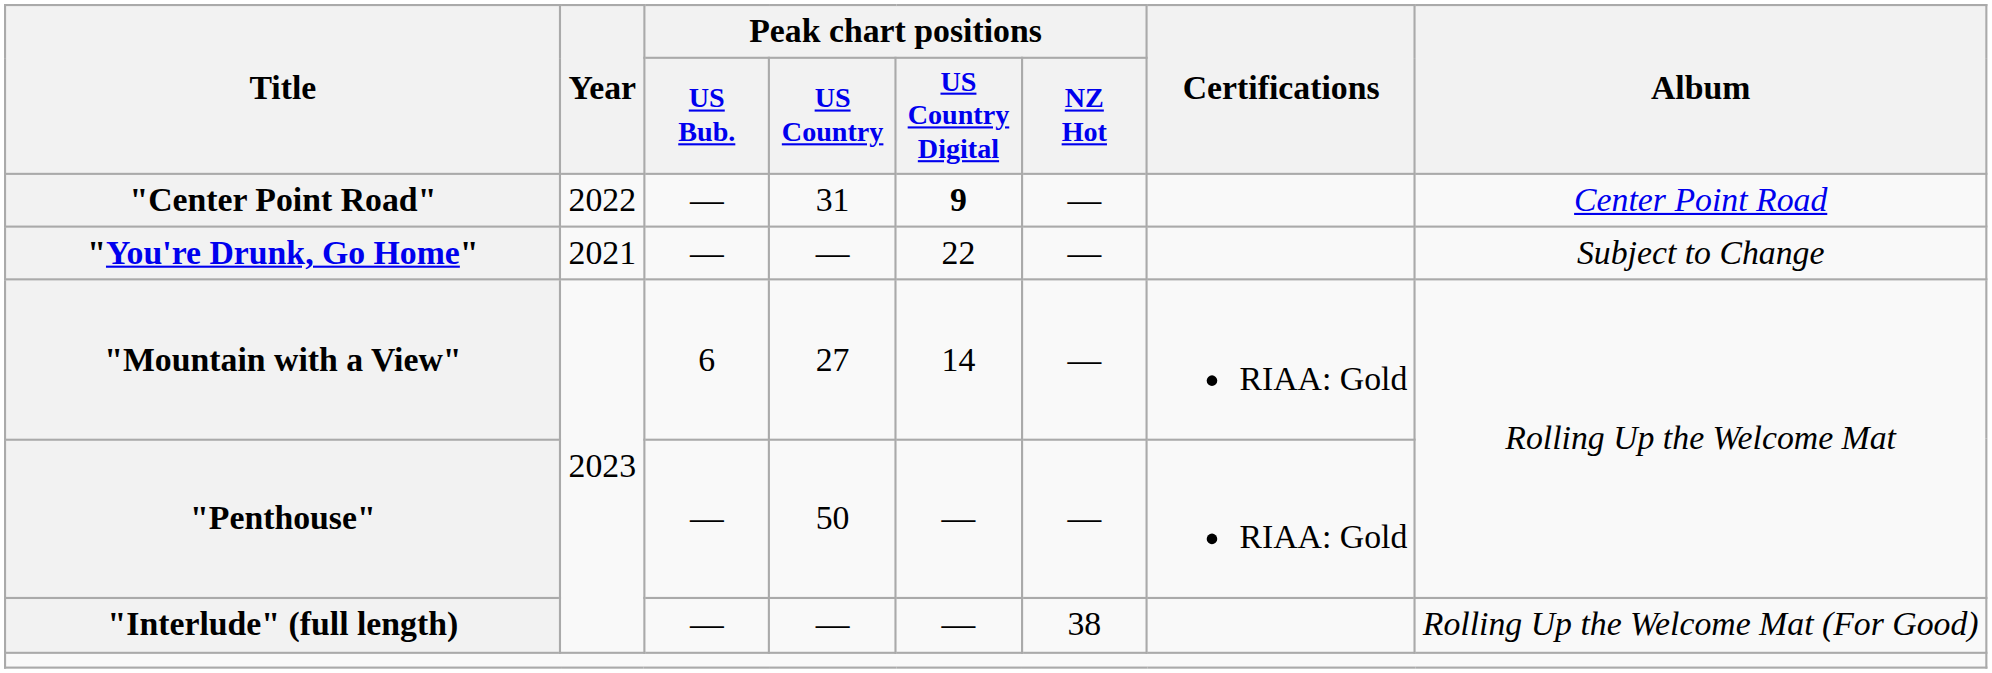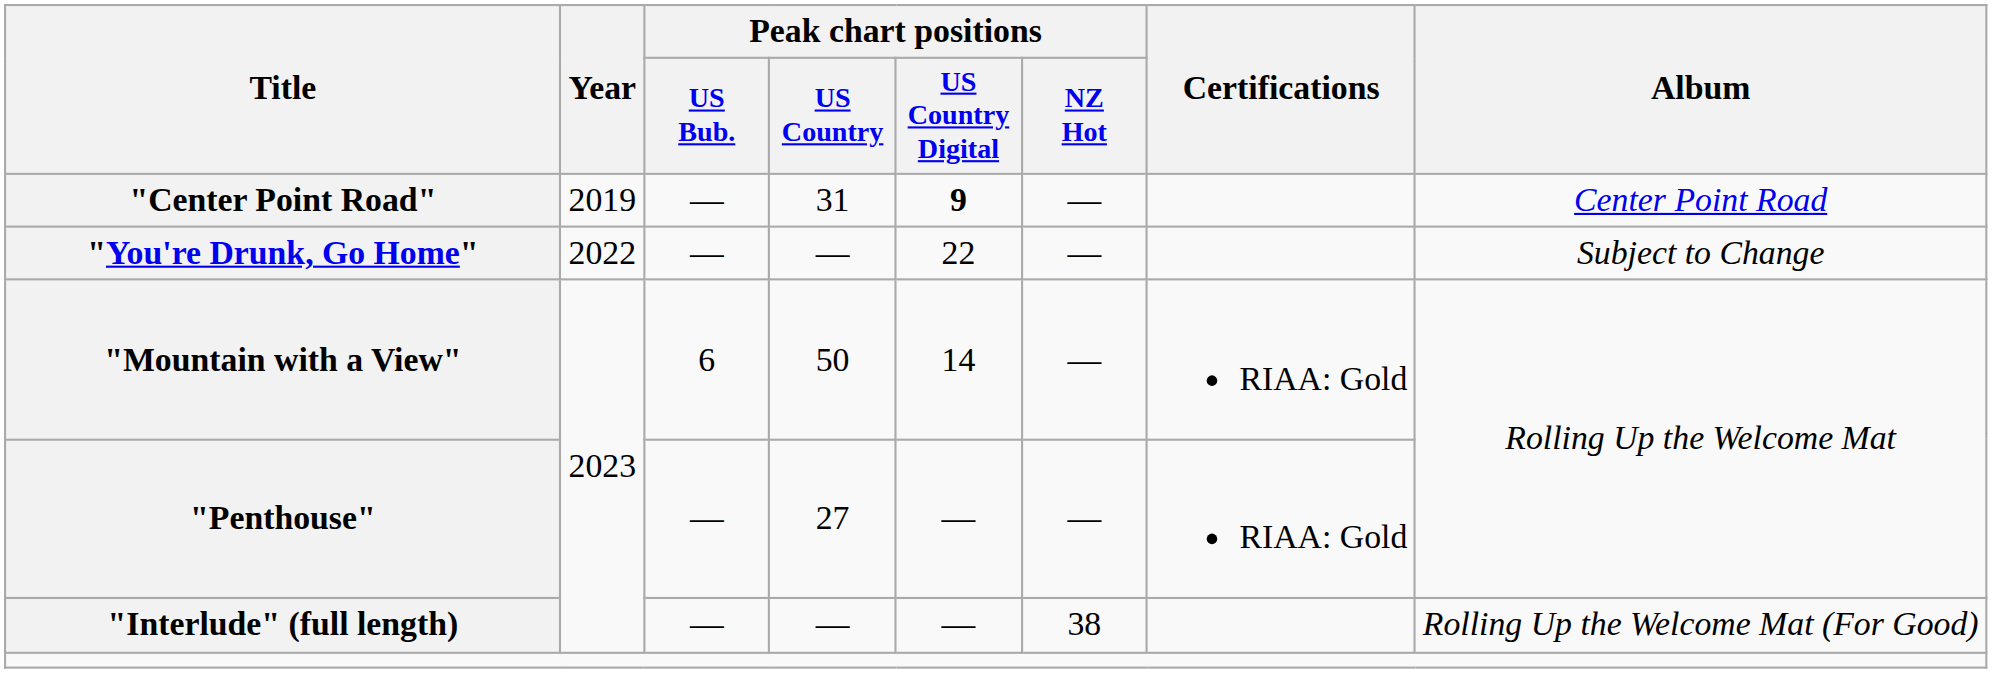"Center Point Road" | Year: 2022 -> 2019
"You're Drunk, Go Home" | Year: 2021 -> 2022
"Mountain with a View" | Peak chart positions / US Country: 27 -> 50
"Penthouse" | Peak chart positions / US Country: 50 -> 27
